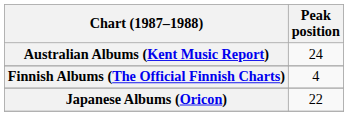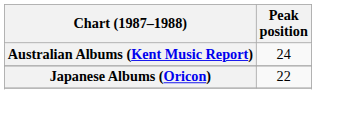- row: Finnish Albums (The Official Finnish Charts) | 4
